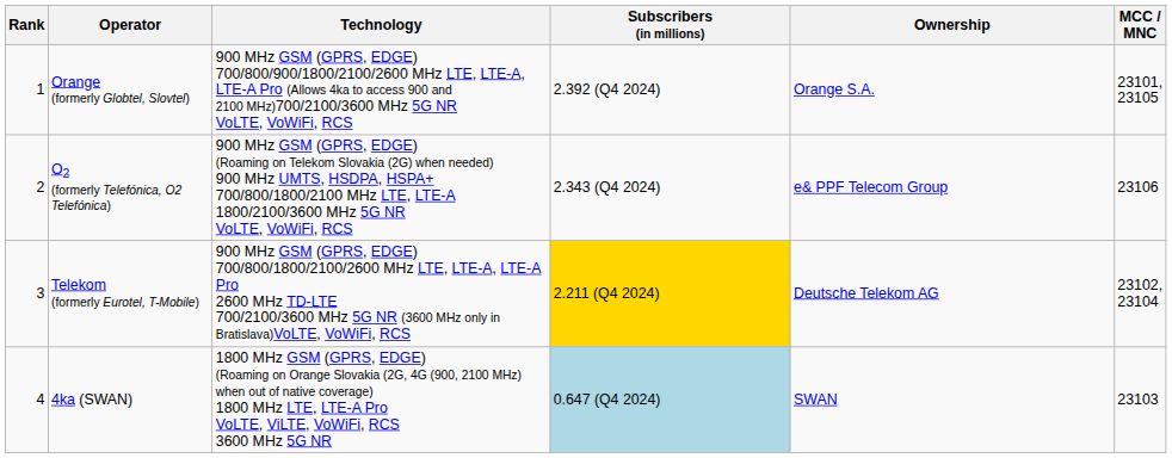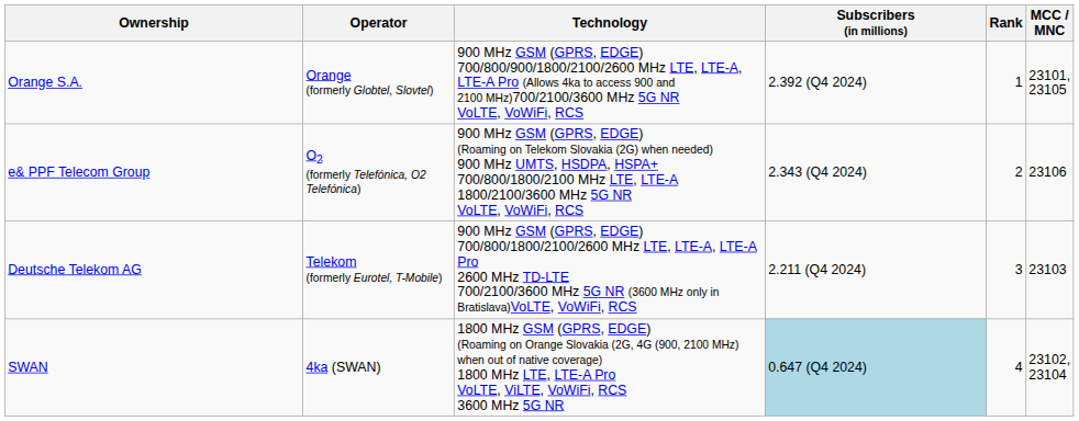columns swapped: Rank <-> Ownership
Telekom (formerly Eurotel, T-Mobile) | Subscribers (in millions): gold background -> no background
Telekom (formerly Eurotel, T-Mobile) | MCC / MNC: 23102, 23104 -> 23103
4ka (SWAN) | MCC / MNC: 23103 -> 23102, 23104
